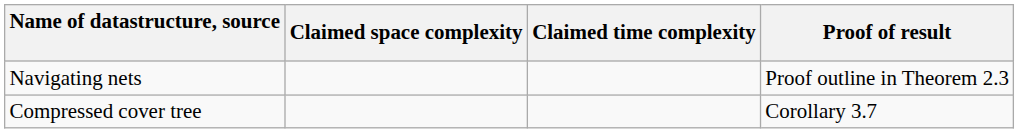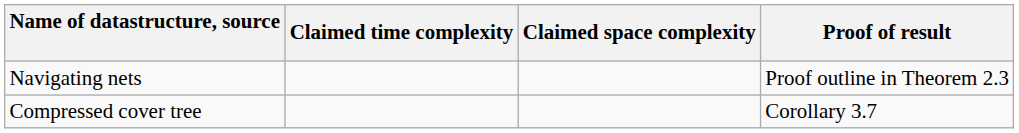columns swapped: Claimed time complexity <-> Claimed space complexity
